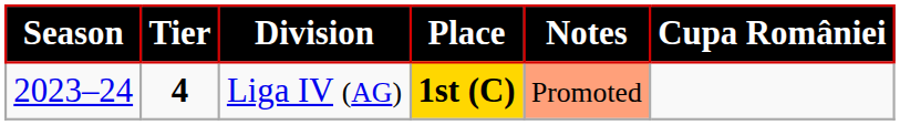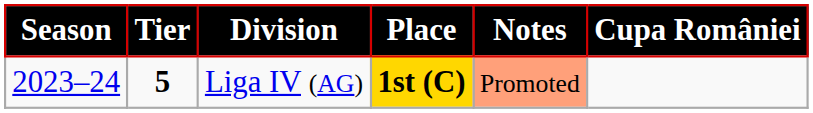Liga IV (AG) | Tier: 4 -> 5
